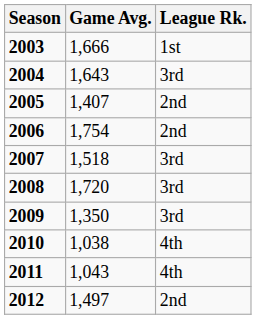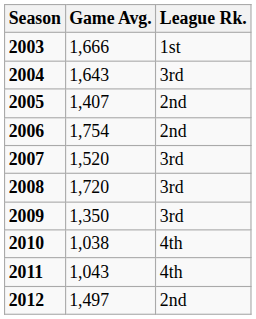2007 | Game Avg.: 1,518 -> 1,520
